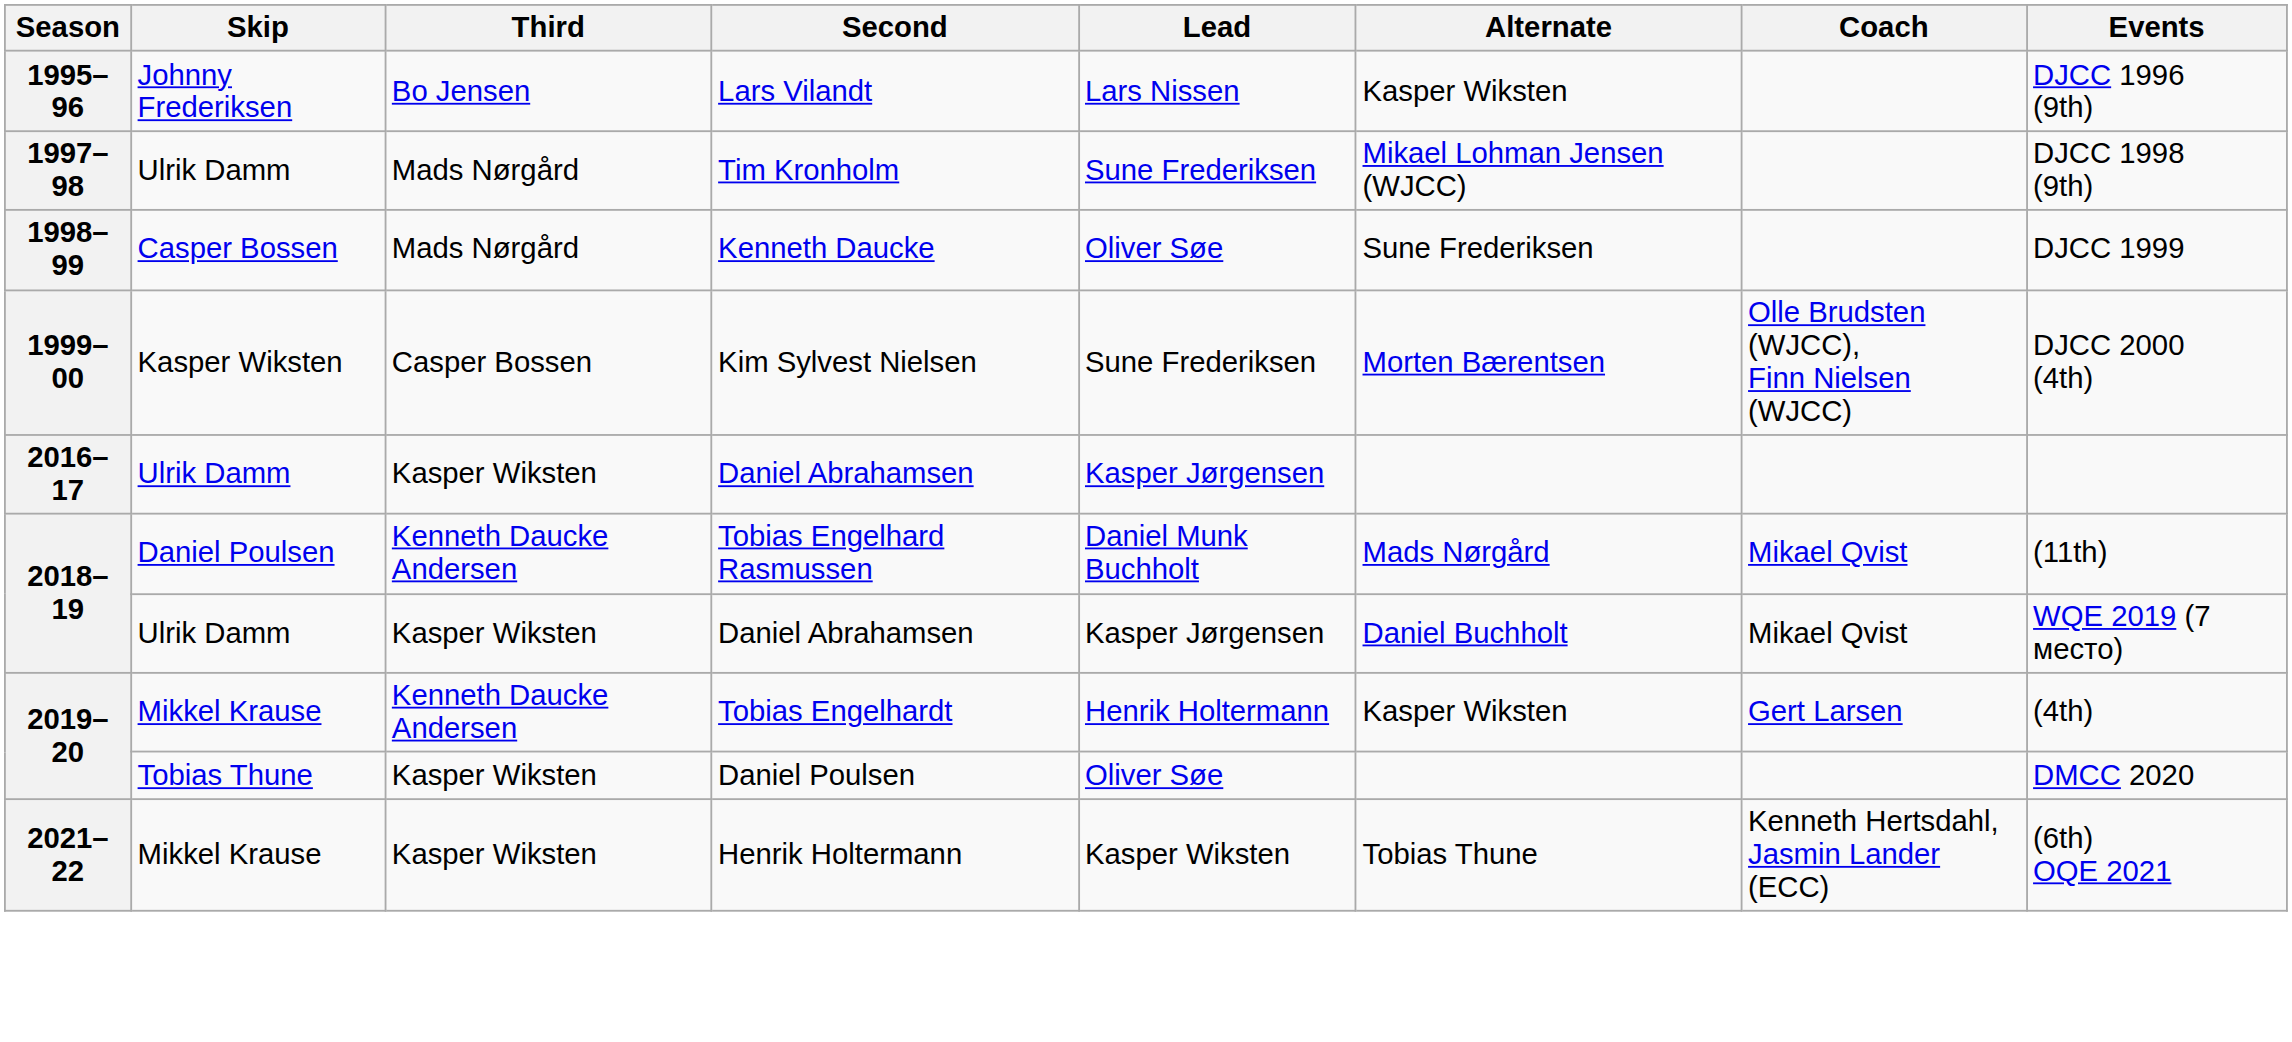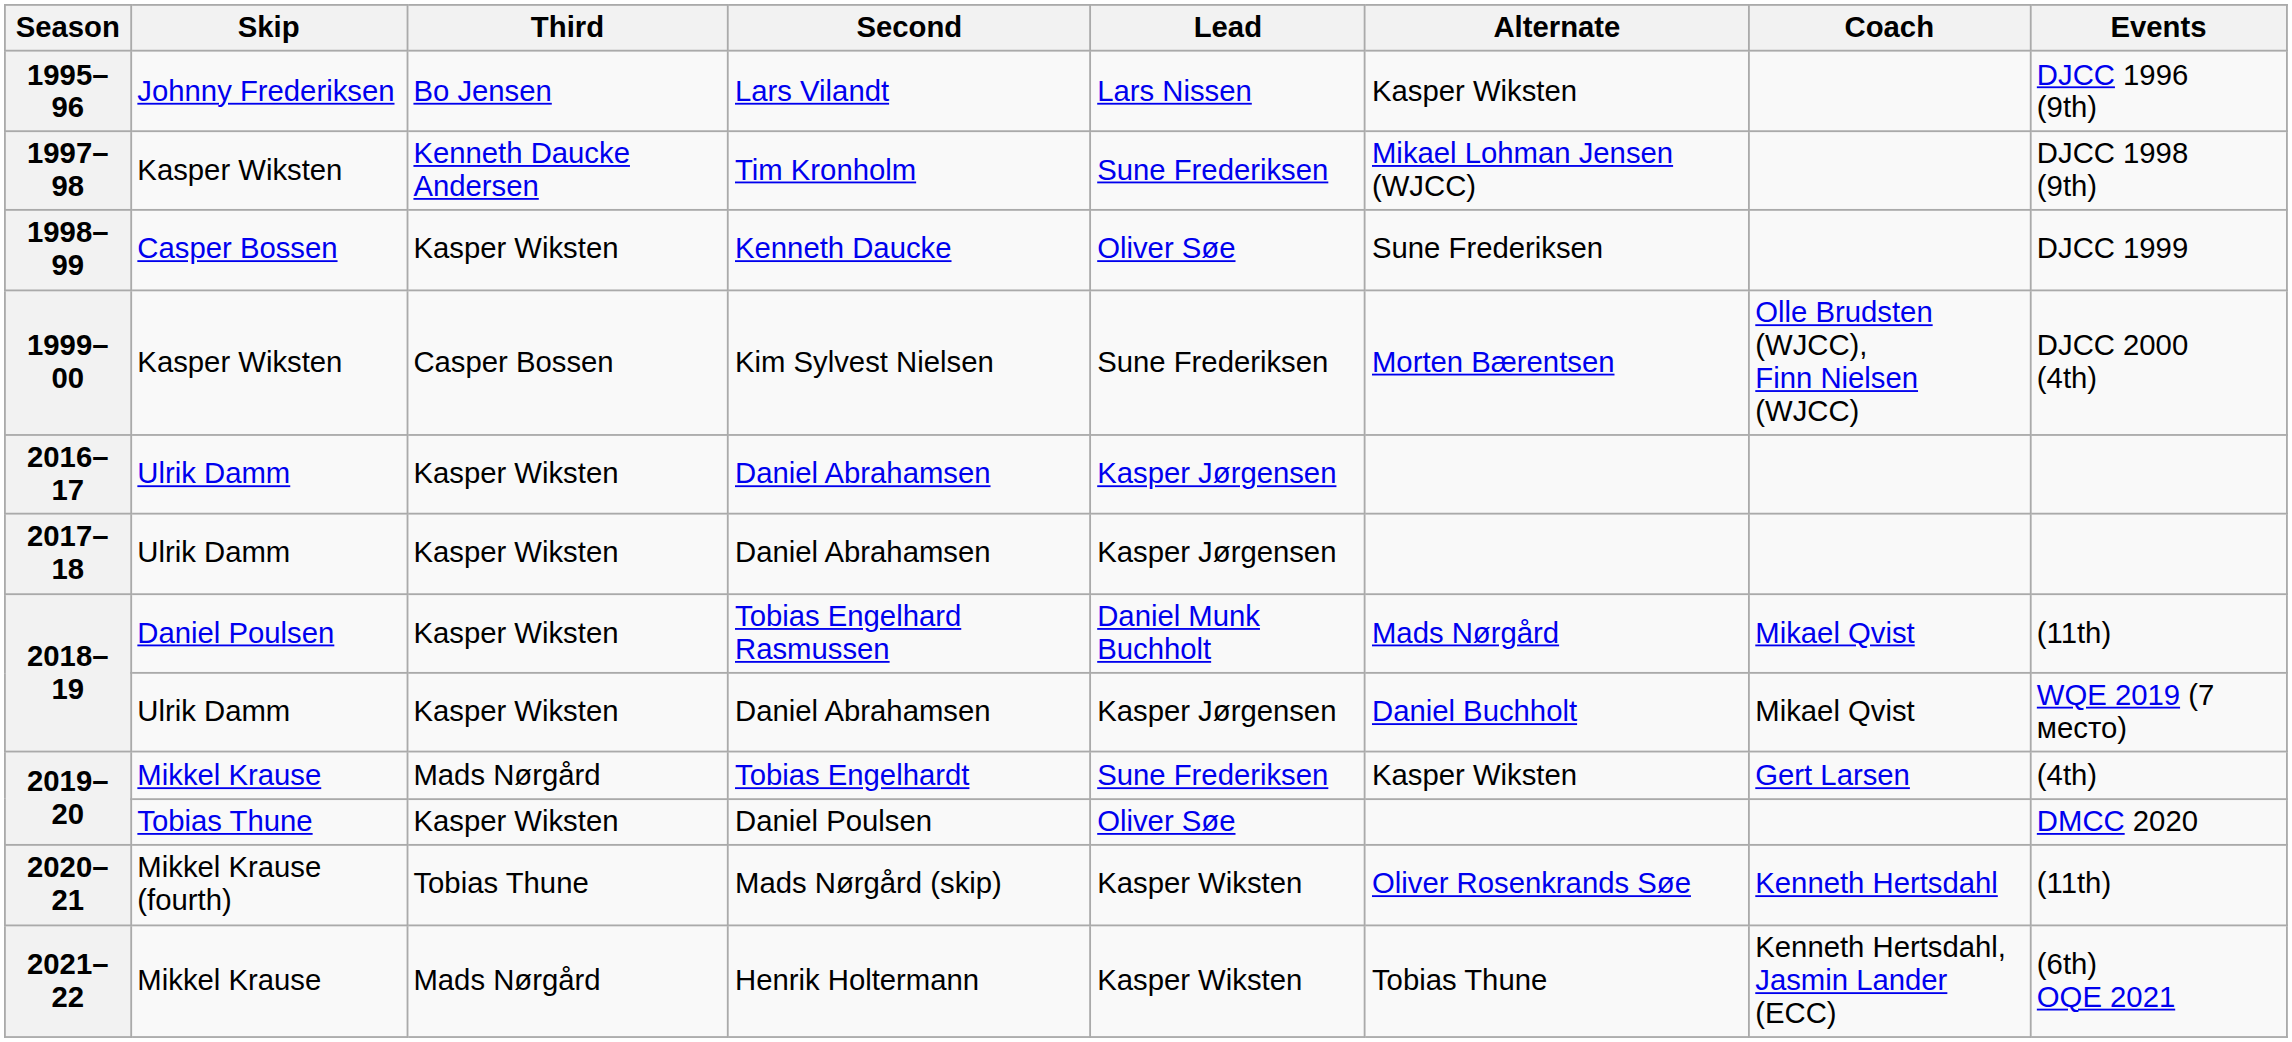1997–98 | Skip: Ulrik Damm -> Kasper Wiksten
1997–98 | Third: Mads Nørgård -> Kenneth Daucke Andersen
1998–99 | Third: Mads Nørgård -> Kasper Wiksten
+ row: 2017–18 | Ulrik Damm | Kasper Wiksten | Daniel Abrahamsen | Kasper Jørgensen
2018–19 / Tobias Engelhard Rasmussen | Third: Kenneth Daucke Andersen -> Kasper Wiksten
2019–20 / Tobias Engelhardt | Third: Kenneth Daucke Andersen -> Mads Nørgård
2019–20 / Tobias Engelhardt | Lead: Henrik Holtermann -> Sune Frederiksen
+ row: 2020–21 | Mikkel Krause (fourth) | Tobias Thune | Mads Nørgård (skip) | Kasper Wiksten | Oliver Rosenkrands Søe | Kenneth Hertsdahl | (11th)
2021–22 | Third: Kasper Wiksten -> Mads Nørgård
